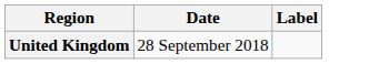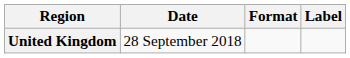+ column: Format
